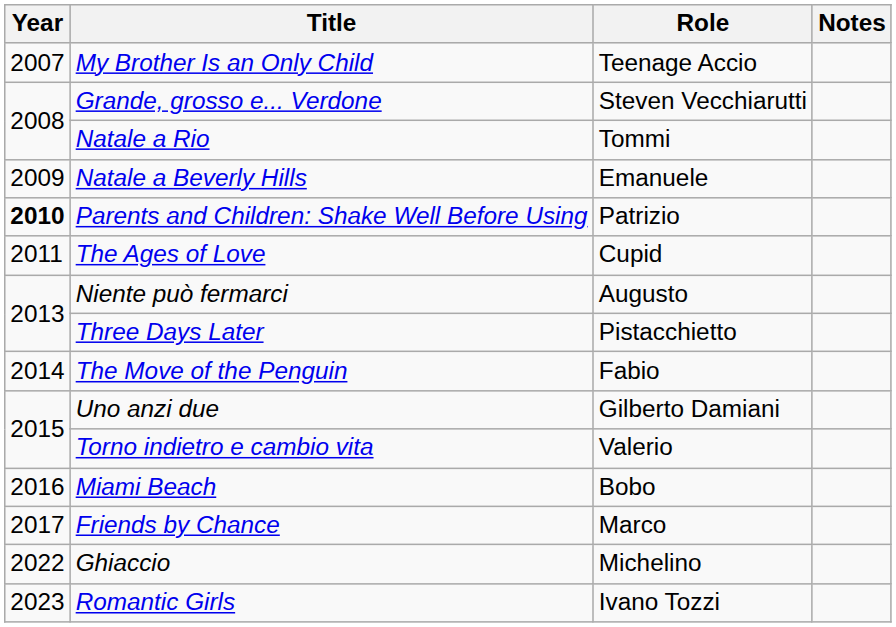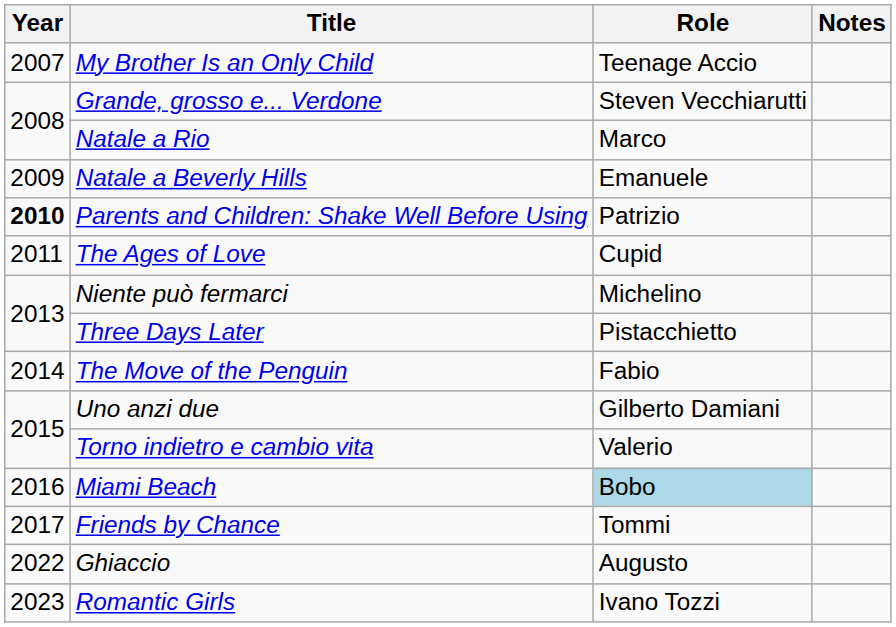Natale a Rio | Role: Tommi -> Marco
Niente può fermarci | Role: Augusto -> Michelino
Miami Beach | Role: no background -> lightblue background
Friends by Chance | Role: Marco -> Tommi
Ghiaccio | Role: Michelino -> Augusto
